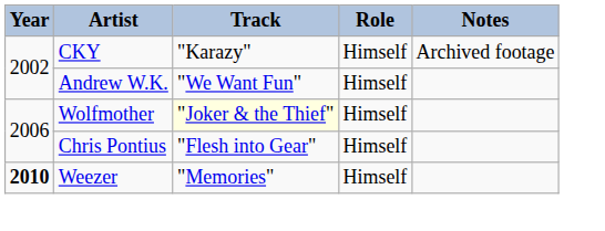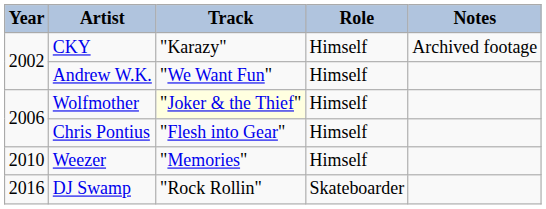Weezer | Year: bold -> normal
+ row: 2016 | DJ Swamp | "Rock Rollin" | Skateboarder
